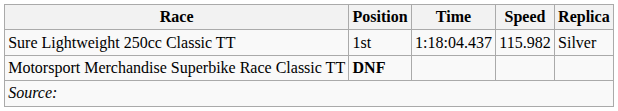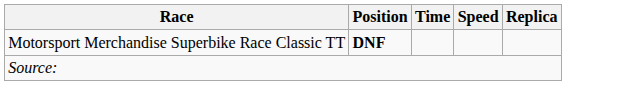- row: Sure Lightweight 250cc Classic TT | 1st | 1:18:04.437 | 115.982 | Silver
